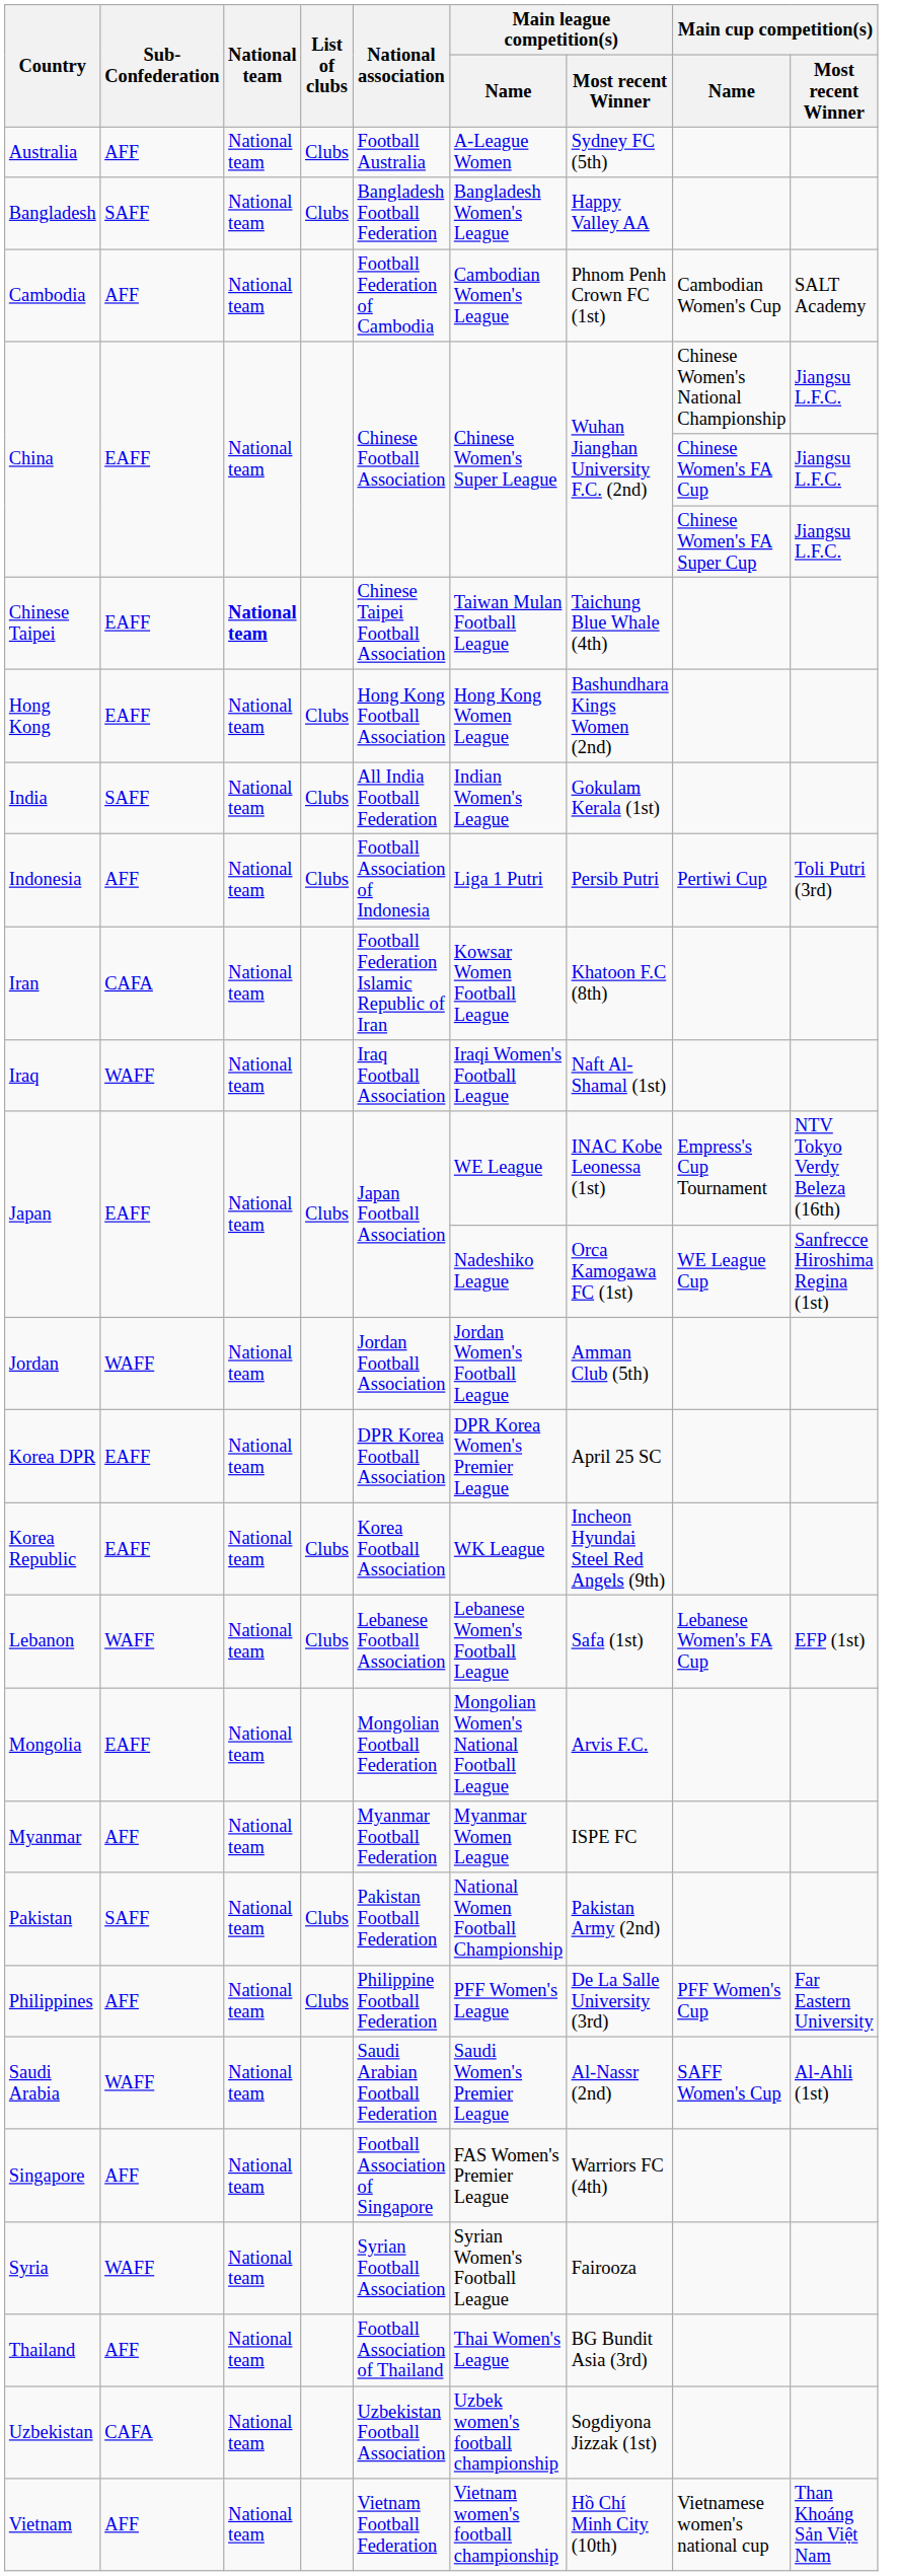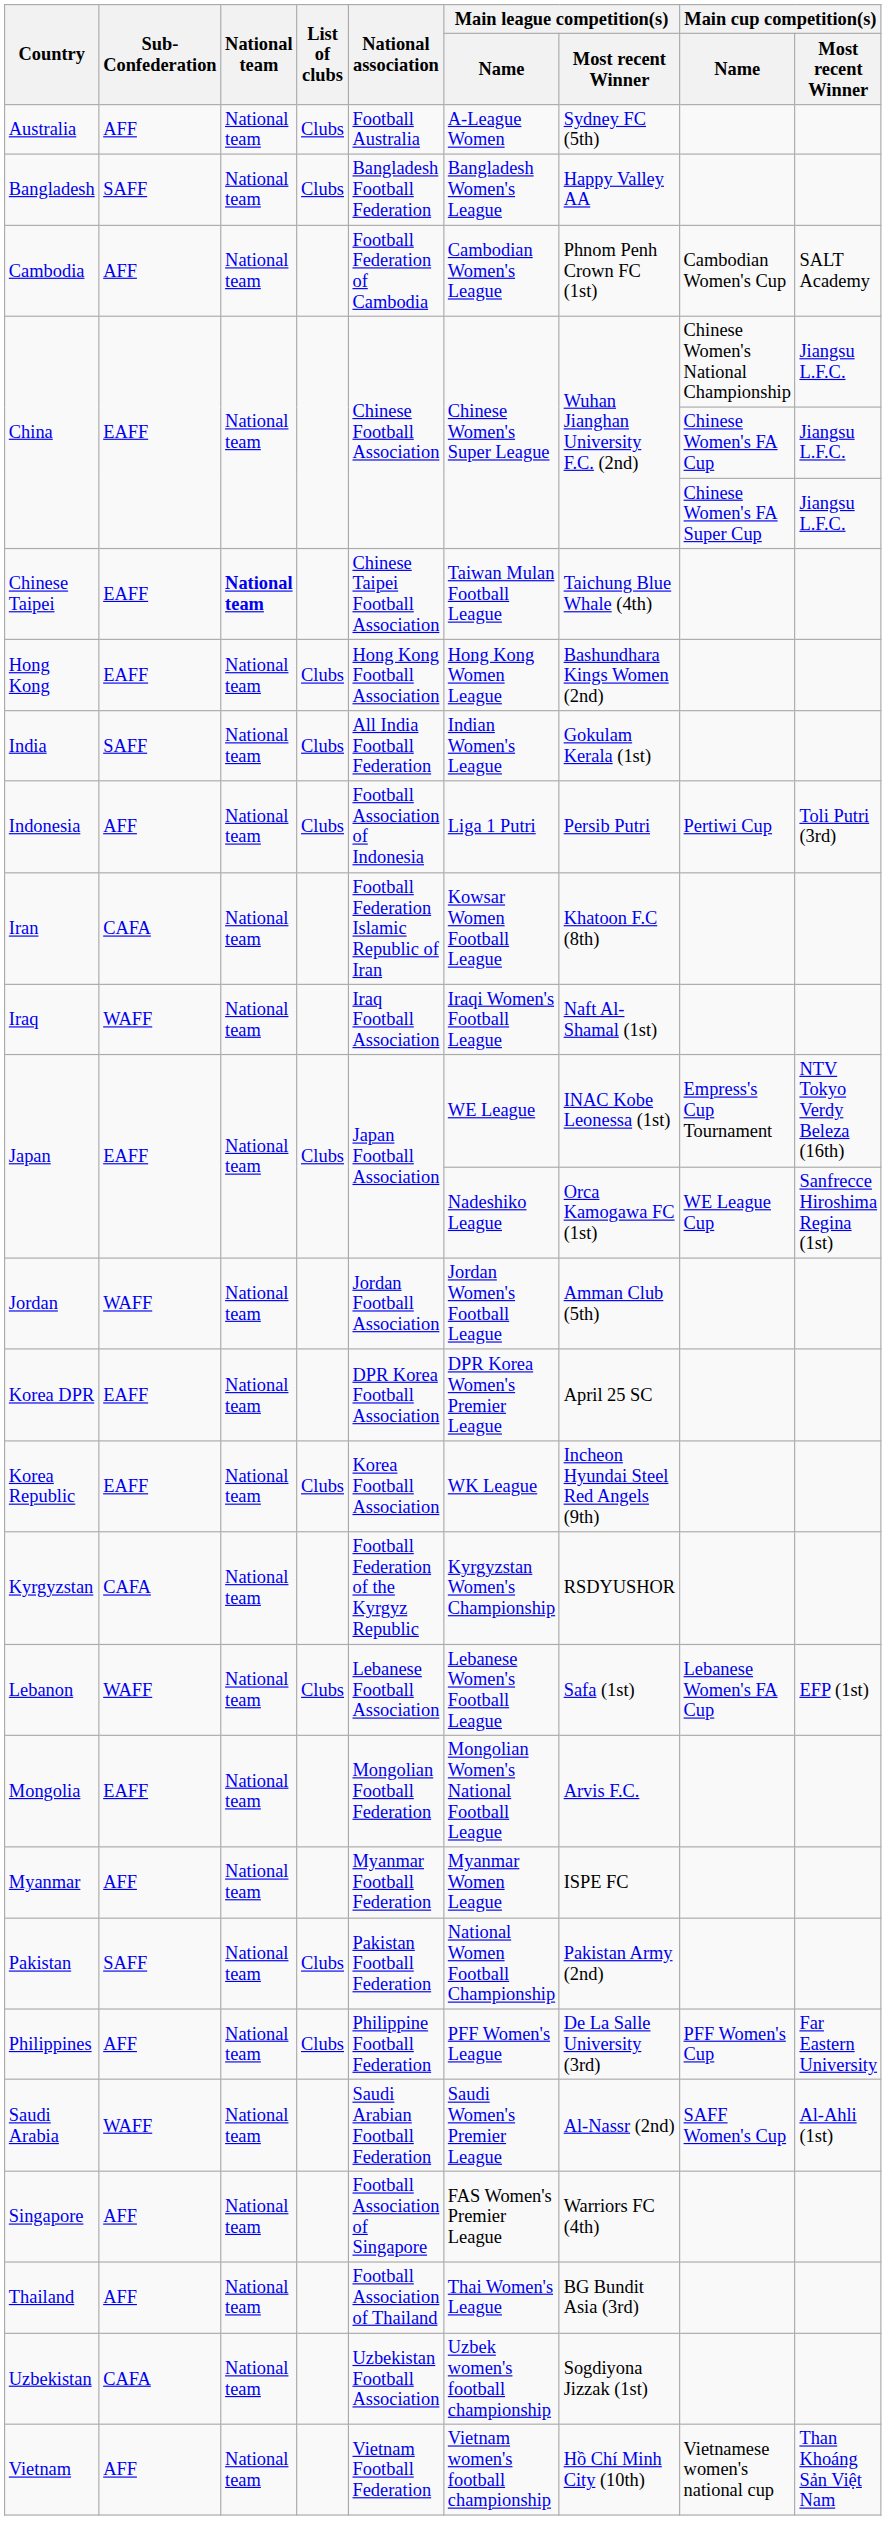+ row: Kyrgyzstan | CAFA | National team | Football Federation of the Kyrgyz Republic | Kyrgyzstan Women's Championship | RSDYUSHOR
- row: Syria | WAFF | National team | Syrian Football Association | Syrian Women's Football League | Fairooza
